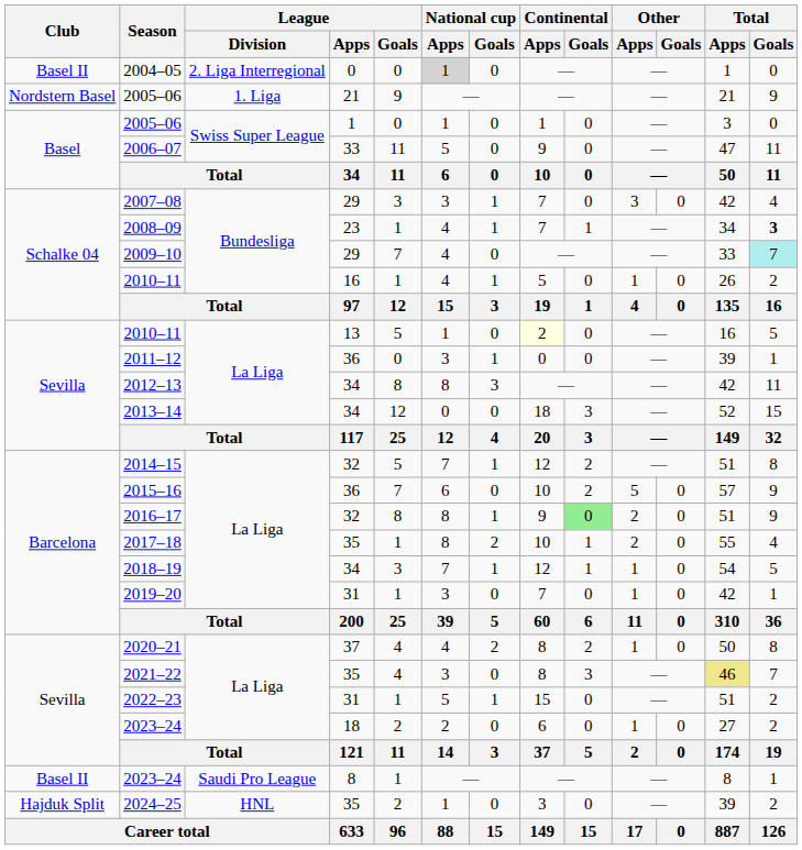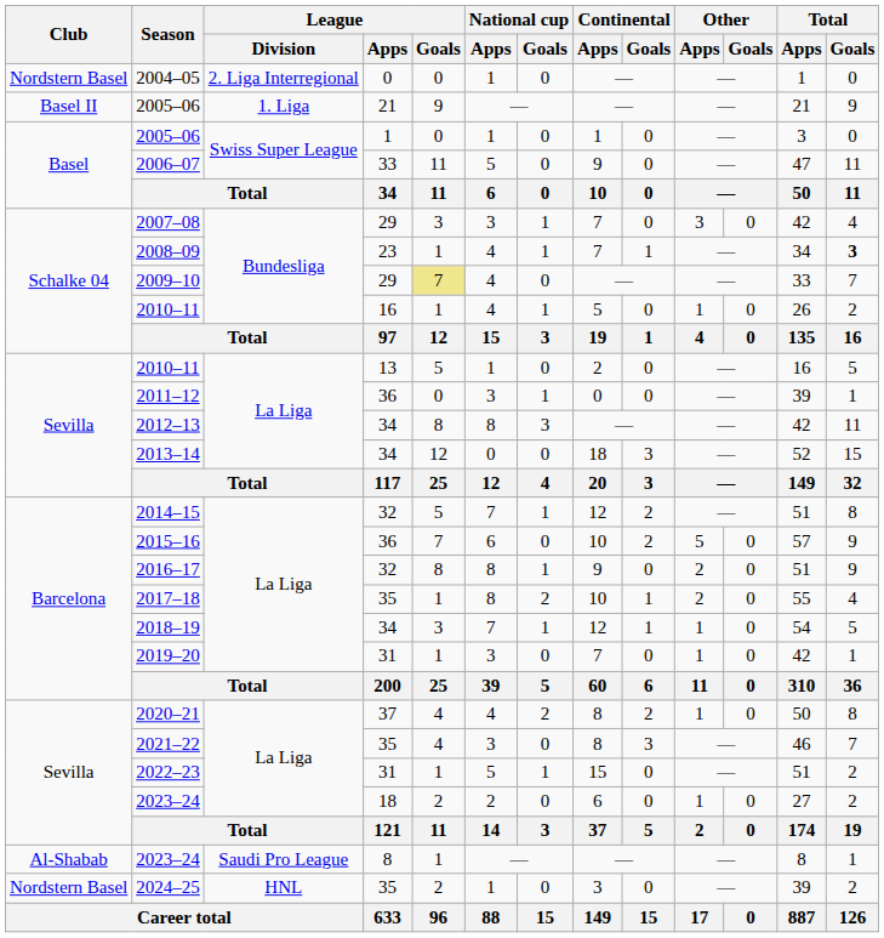2004–05 | Club: Basel II -> Nordstern Basel
2004–05 | National cup / Apps: lightgrey background -> no background
2005–06 / 21 | Club: Nordstern Basel -> Basel II
2009–10 | League / Goals: no background -> khaki background
2009–10 | Total / Goals: paleturquoise background -> no background
2010–11 / 13 | Continental / Apps: lightyellow background -> no background
2016–17 | Continental / Goals: lightgreen background -> no background
2021–22 | Total / Apps: khaki background -> no background
2023–24 / 8 | Club: Basel II -> Al-Shabab
2024–25 | Club: Hajduk Split -> Nordstern Basel
